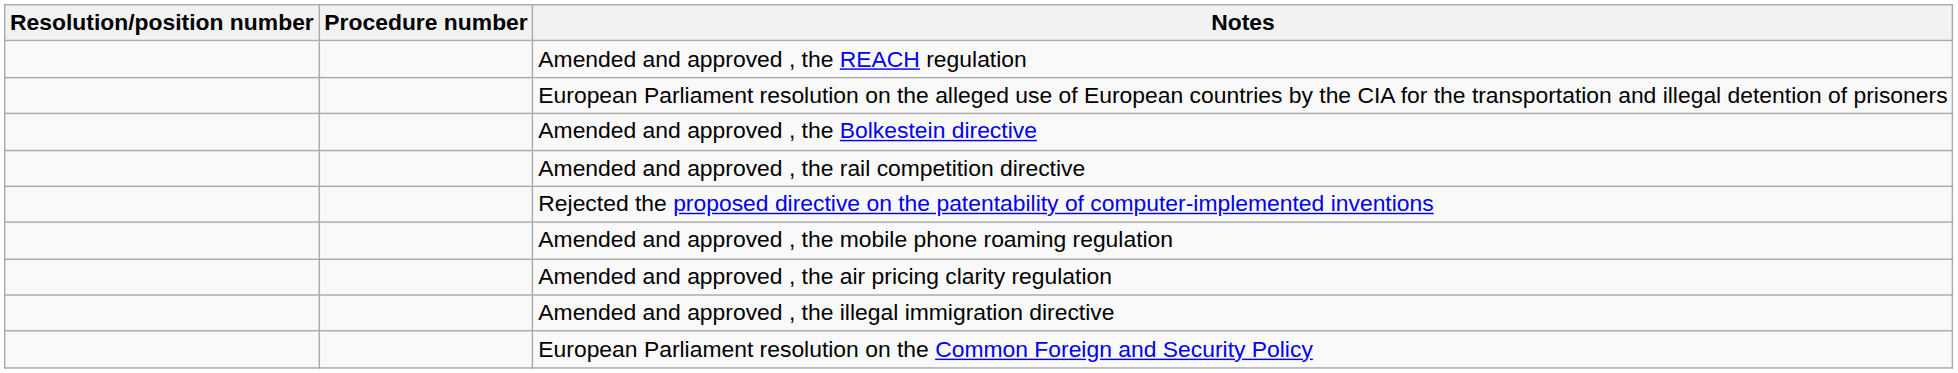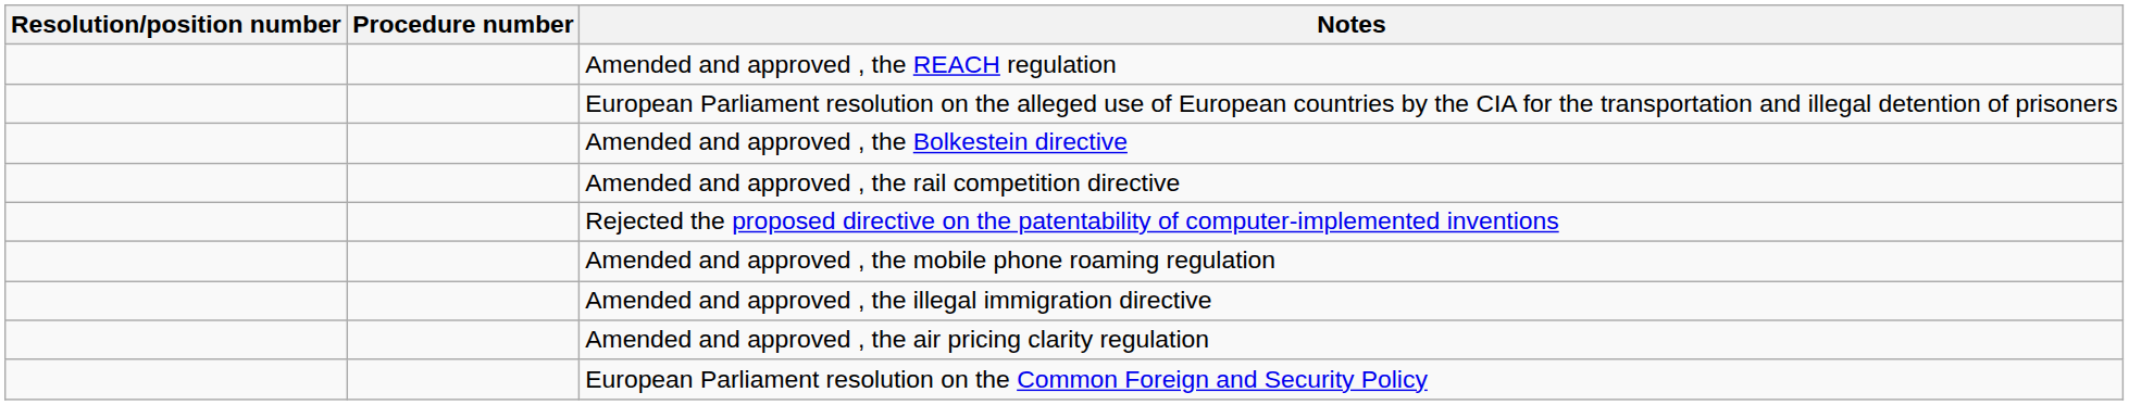rows swapped: Amended and approved , the air pricing clarity regulation <-> Amended and approved , the illegal immigration directive
